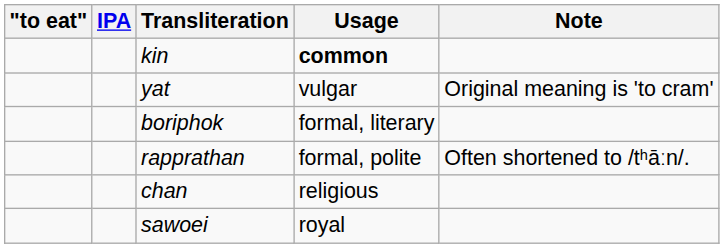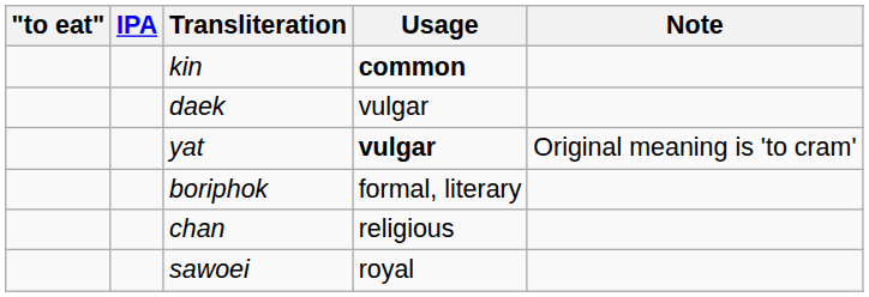+ row: daek | vulgar
yat | Usage: normal -> bold
- row: rapprathan | formal, polite | Often shortened to /tʰāːn/.
